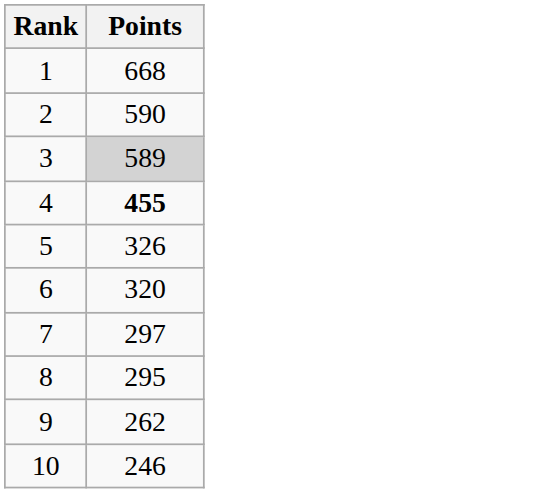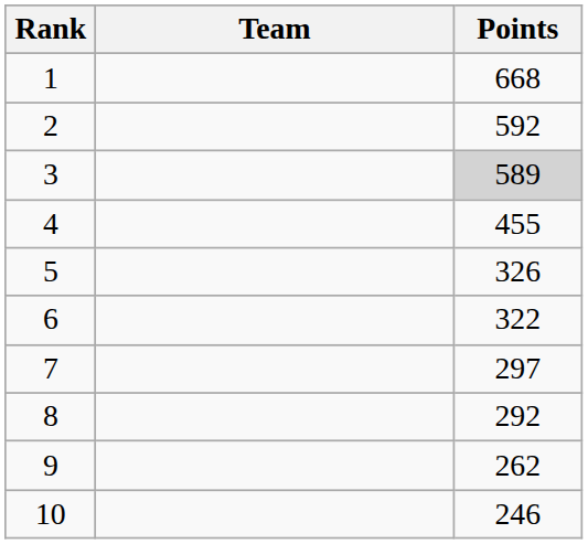+ column: Team
2 | Points: 590 -> 592
4 | Points: bold -> normal
6 | Points: 320 -> 322
8 | Points: 295 -> 292
